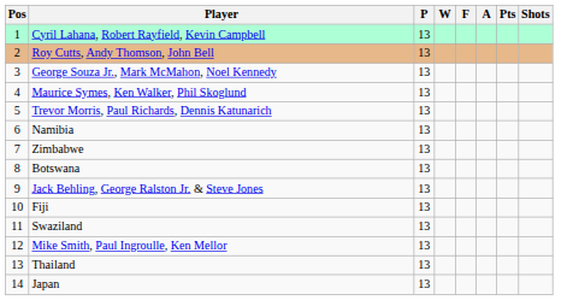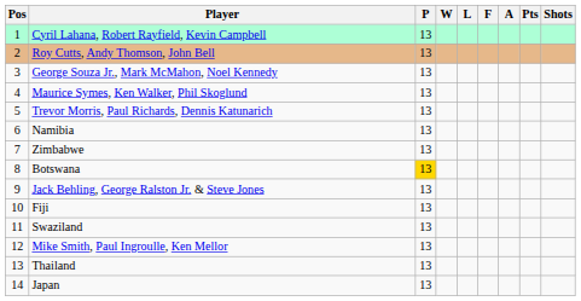+ column: L
Botswana | P: no background -> gold background
